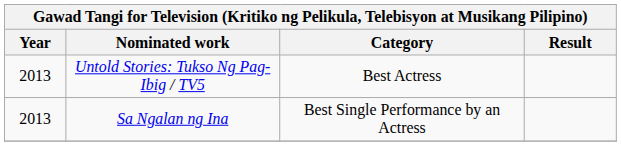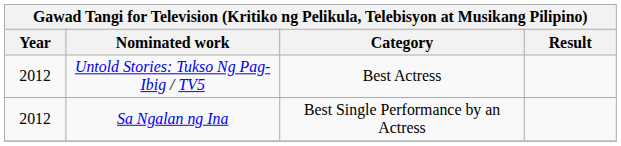Untold Stories: Tukso Ng Pag-Ibig / TV5 | Year: 2013 -> 2012
Sa Ngalan ng Ina | Year: 2013 -> 2012
